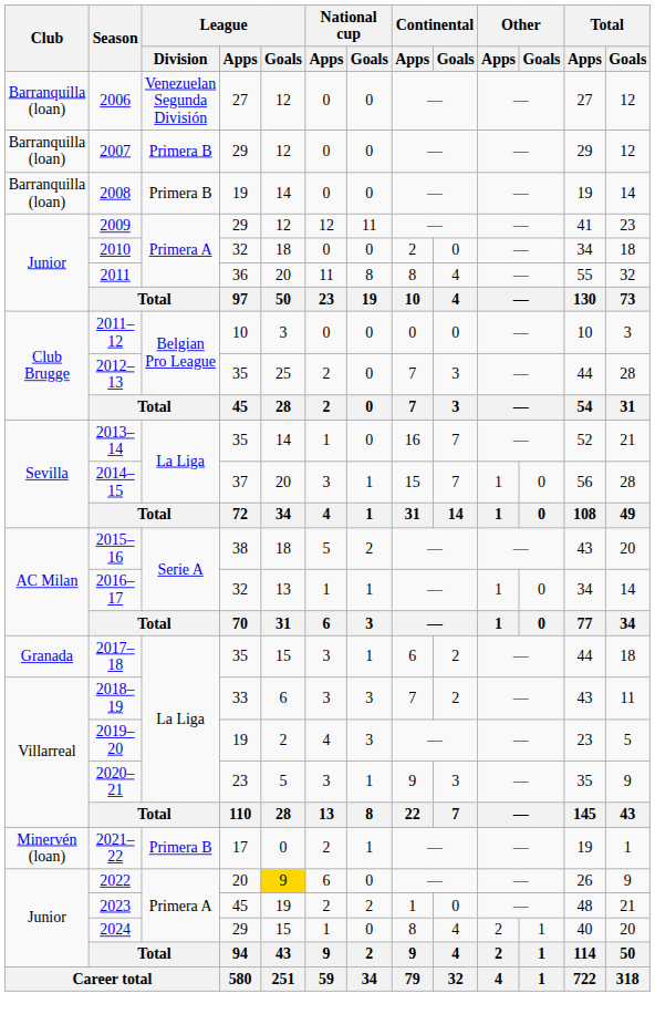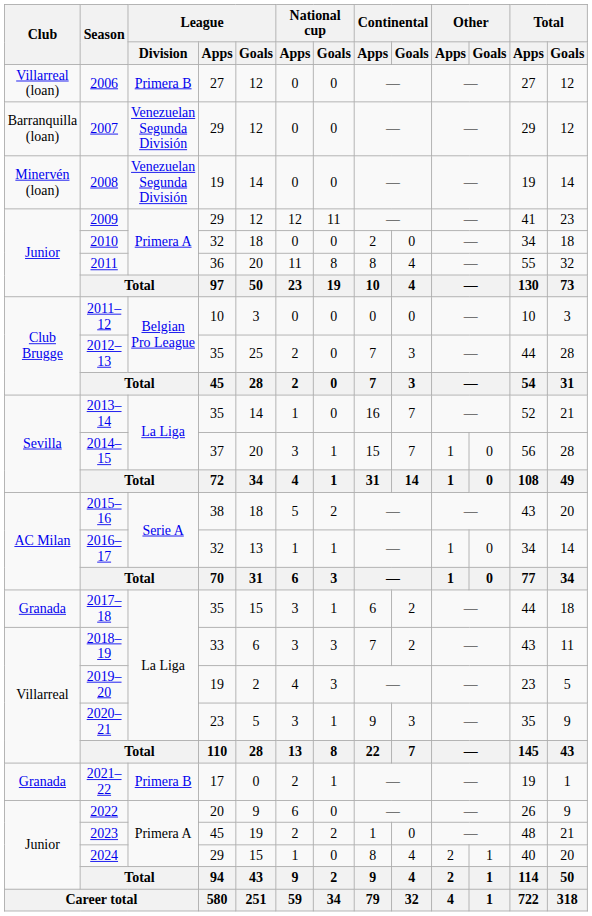2006 | Club: Barranquilla (loan) -> Villarreal (loan)
2006 | League / Division: Venezuelan Segunda División -> Primera B
2007 | League / Division: Primera B -> Venezuelan Segunda División
2008 | Club: Barranquilla (loan) -> Minervén (loan)
2008 | League / Division: Primera B -> Venezuelan Segunda División
2021–22 | Club: Minervén (loan) -> Granada
2022 | League / Goals: gold background -> no background
